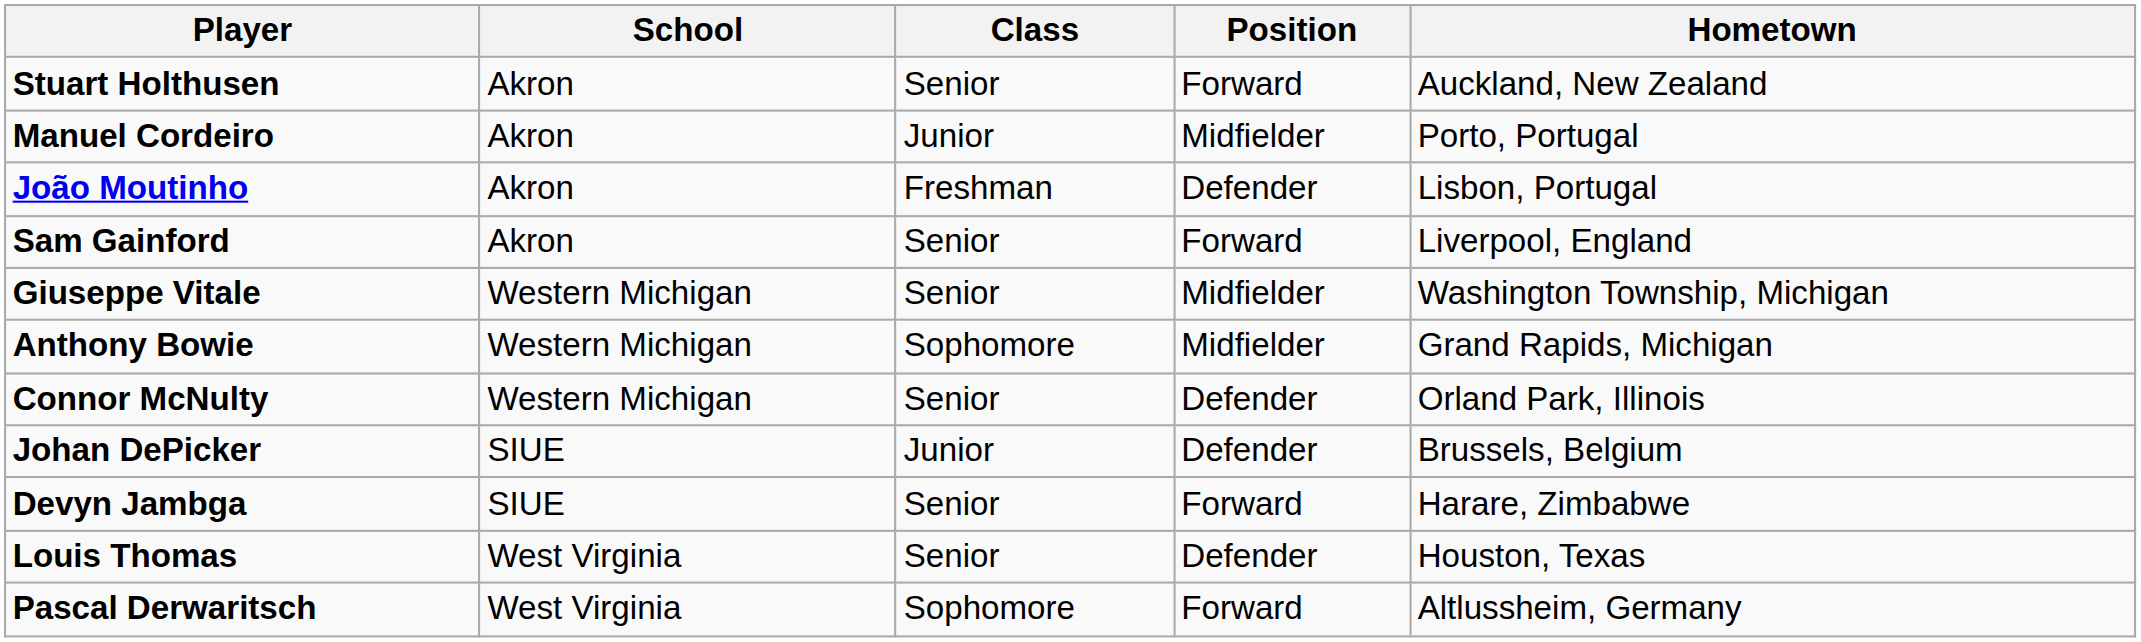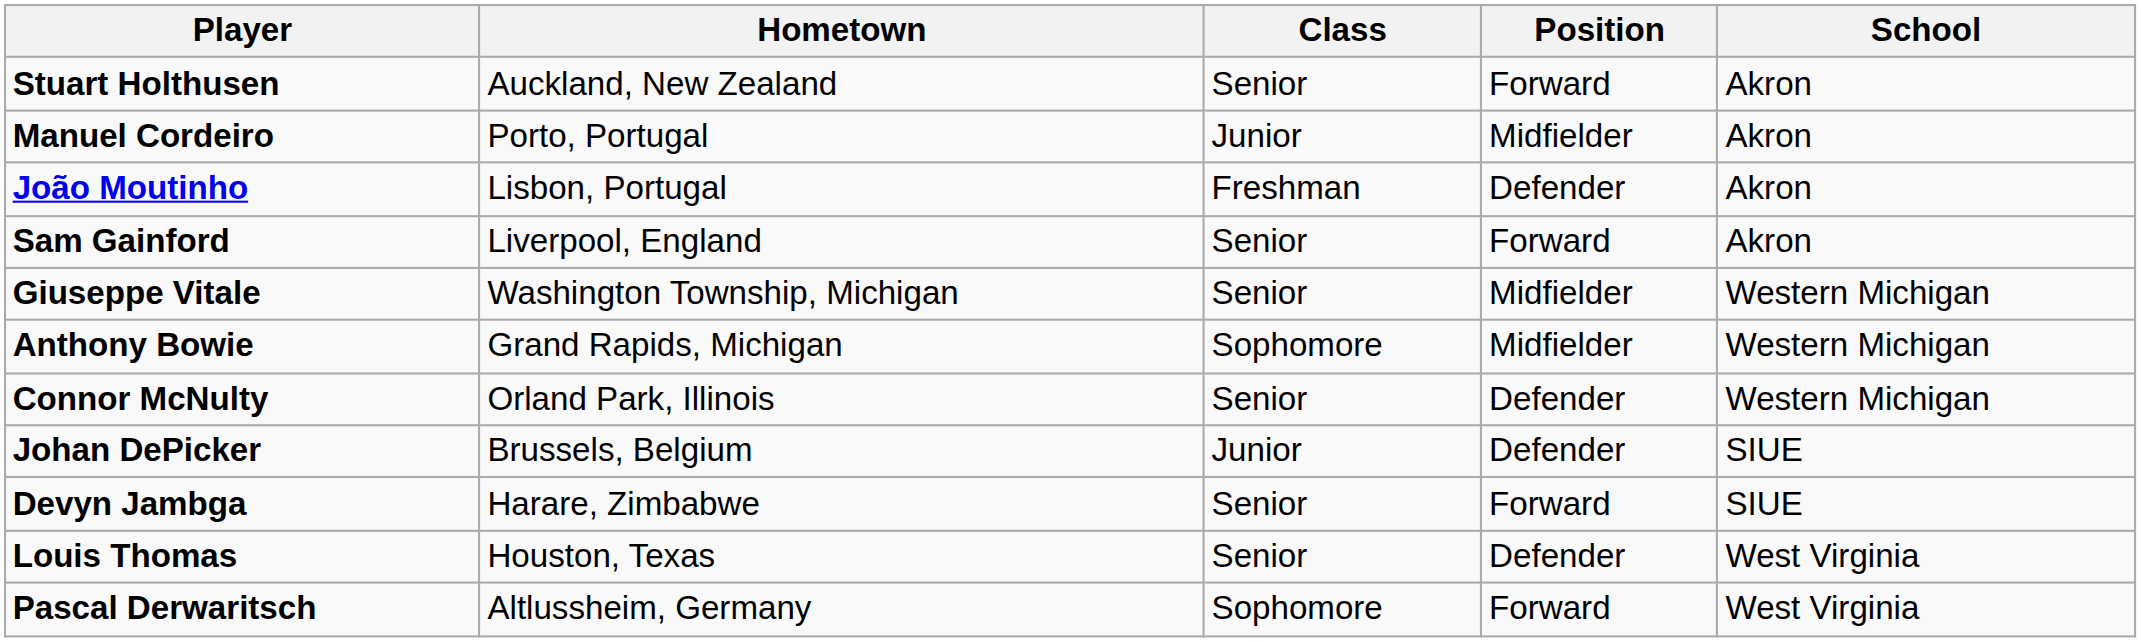columns swapped: School <-> Hometown
